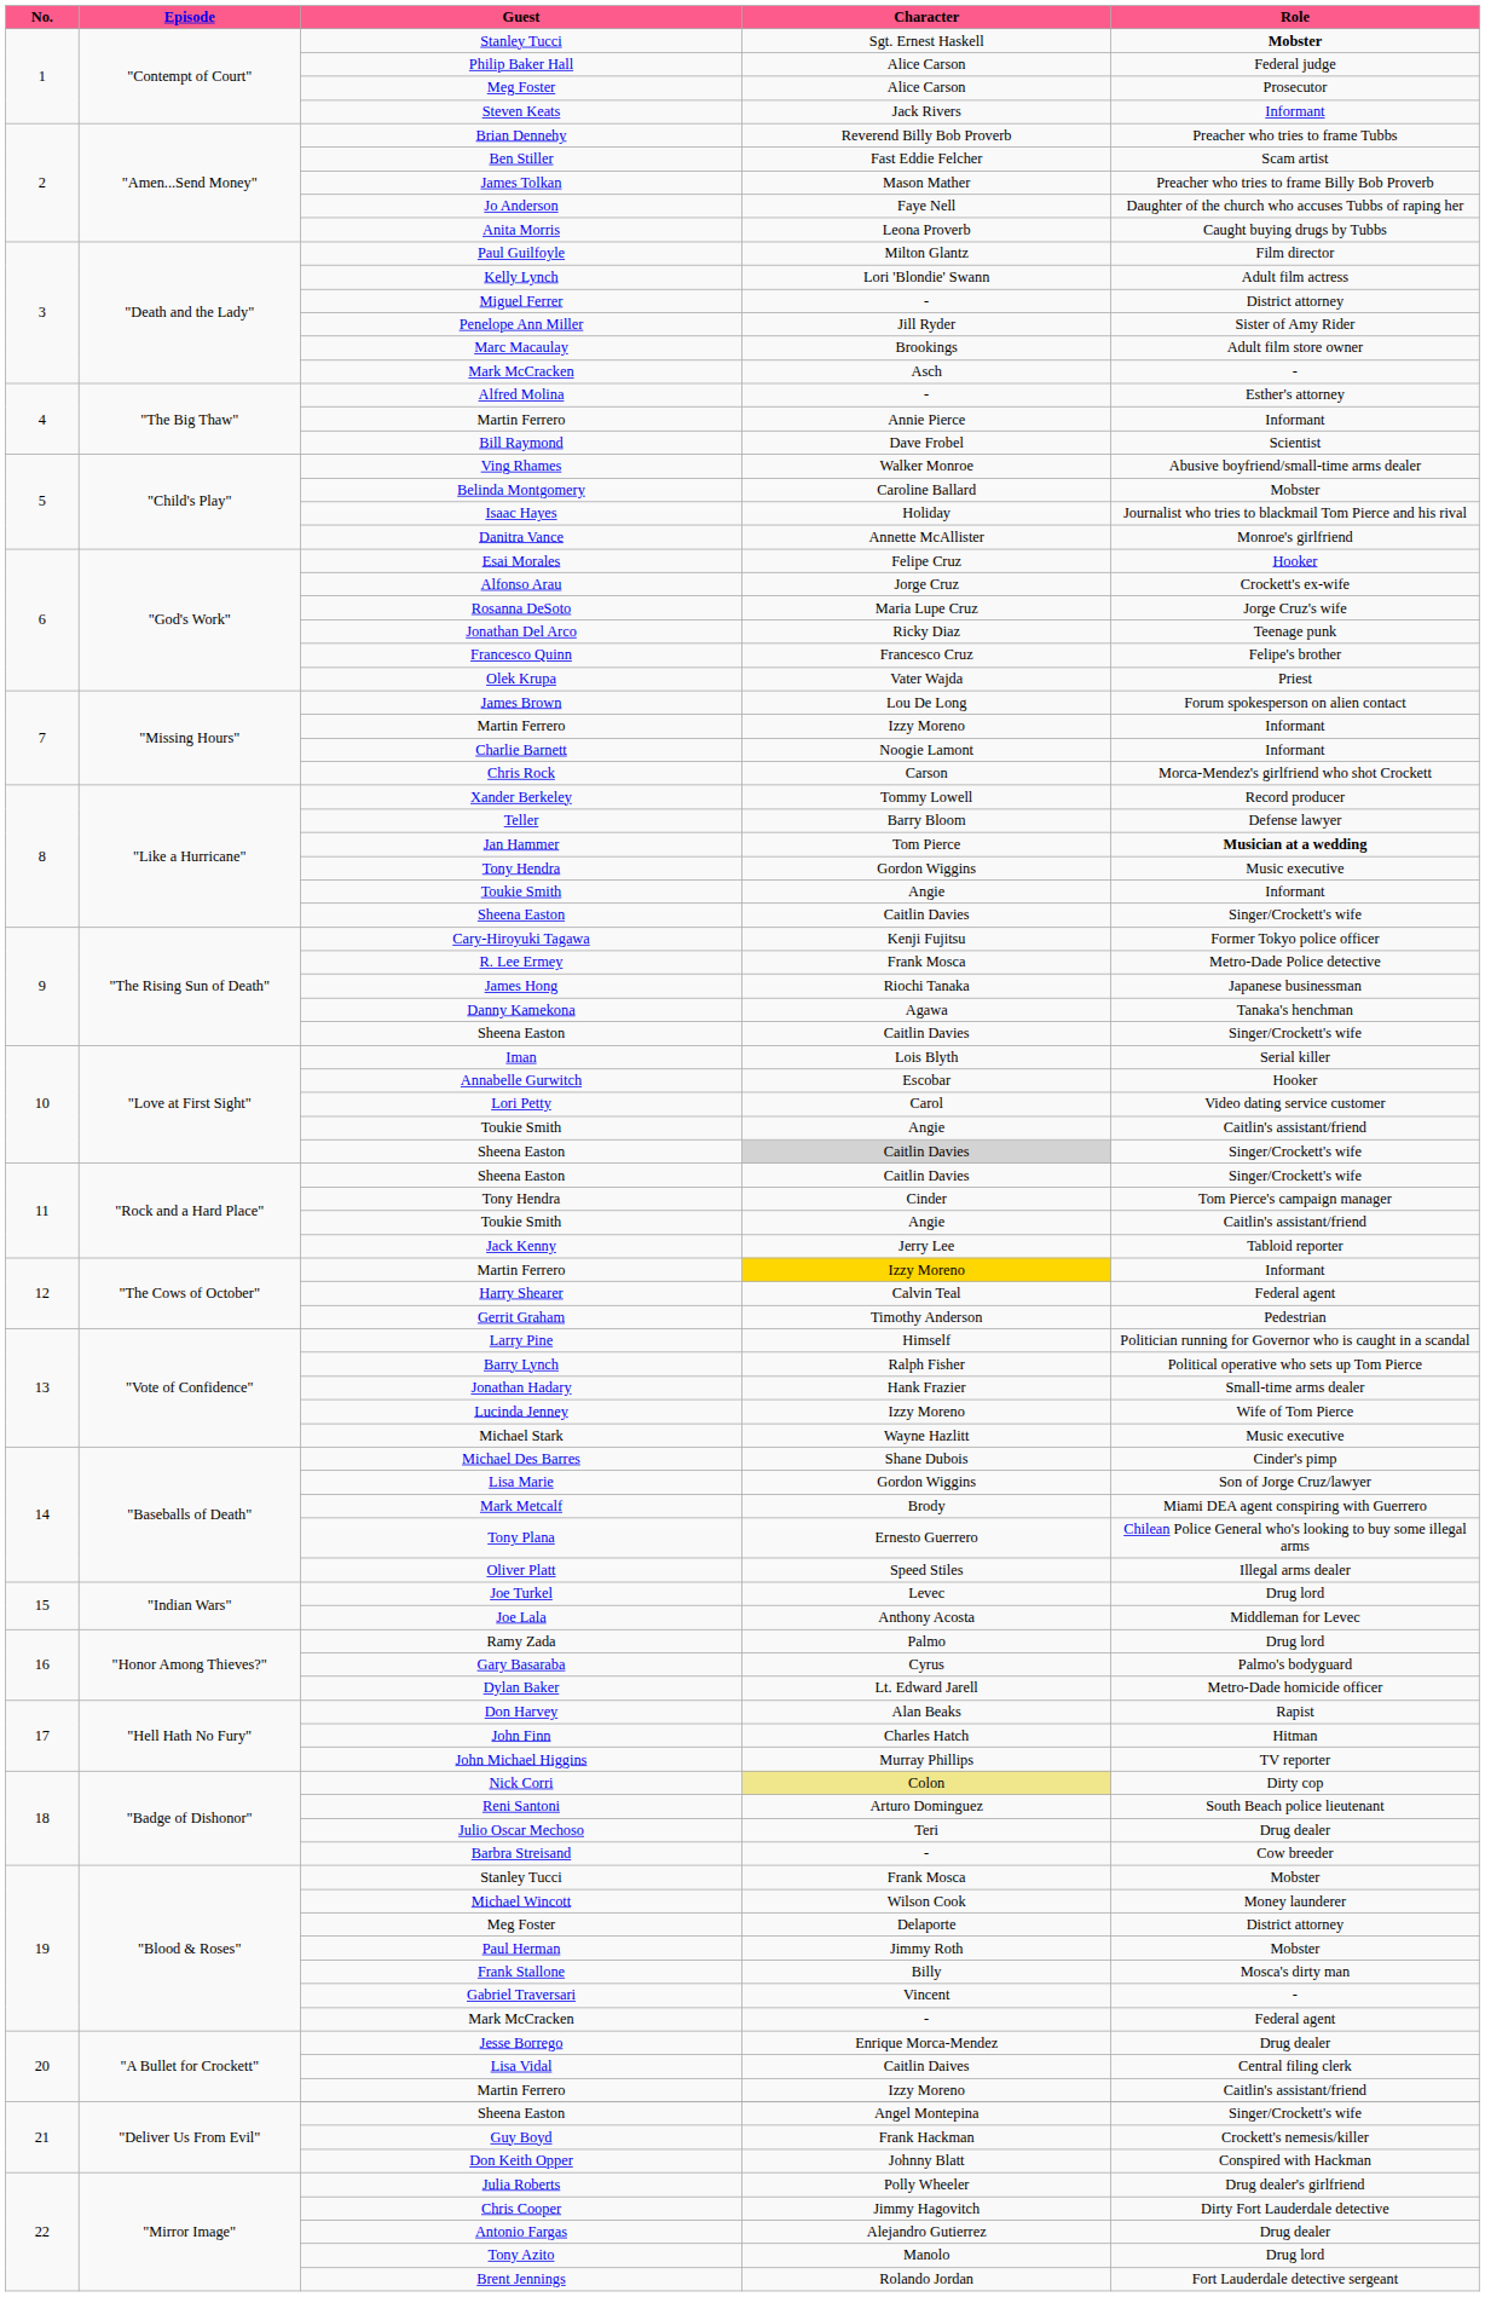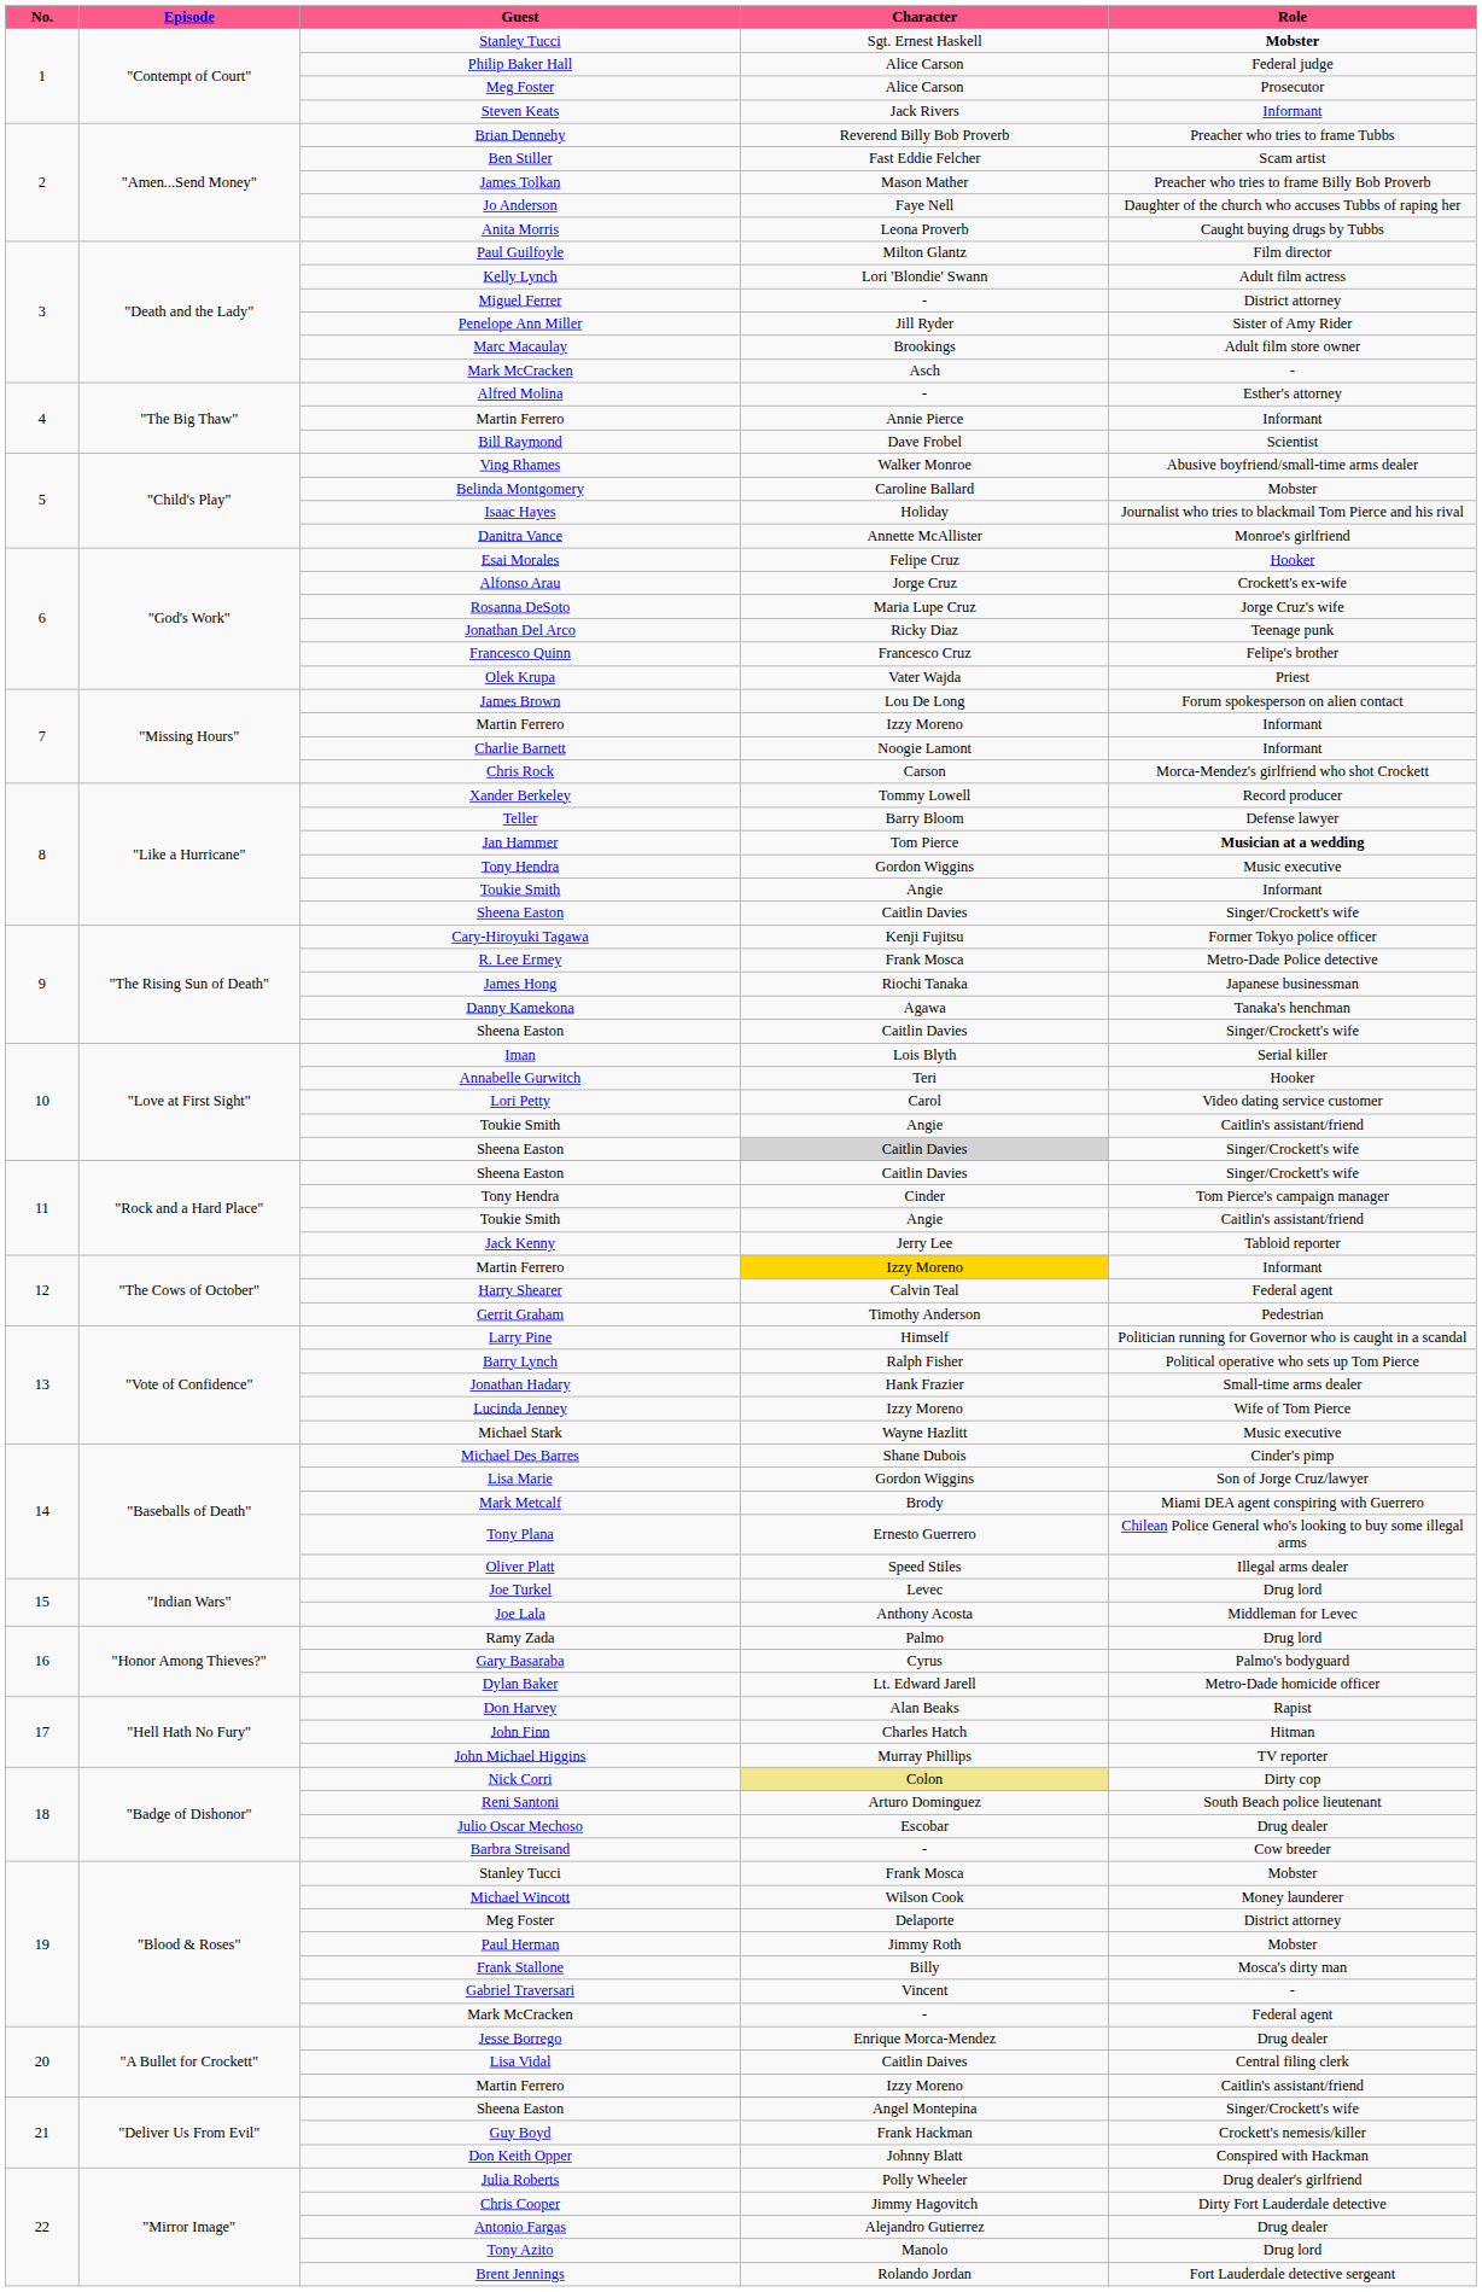Annabelle Gurwitch | Character: Escobar -> Teri
Julio Oscar Mechoso | Character: Teri -> Escobar
